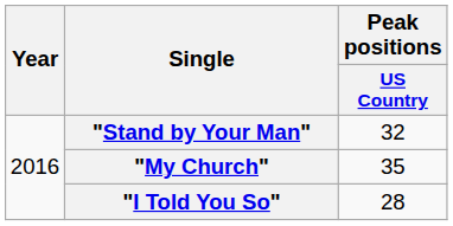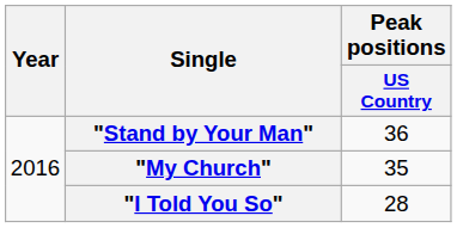"Stand by Your Man" | Peak positions / US Country: 32 -> 36
